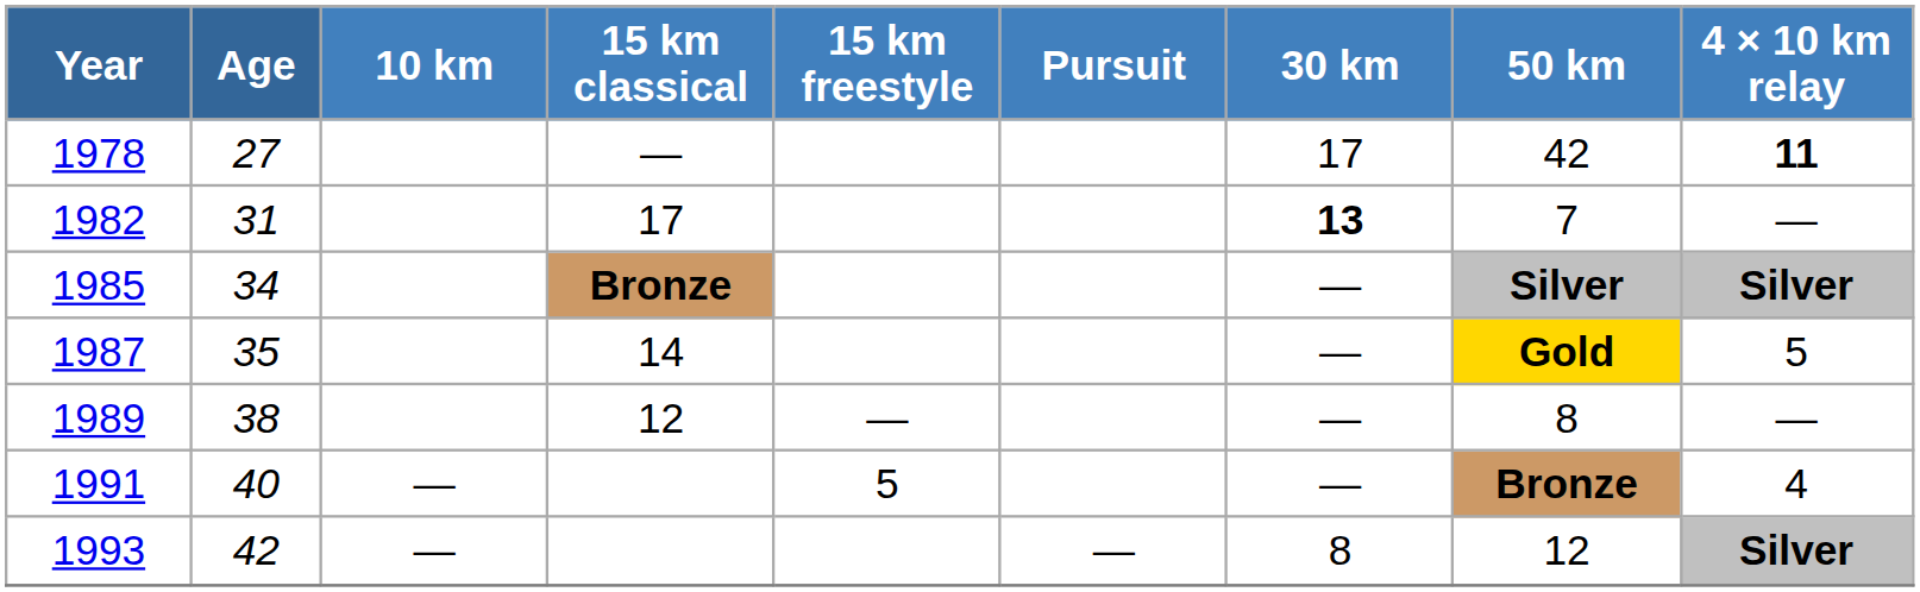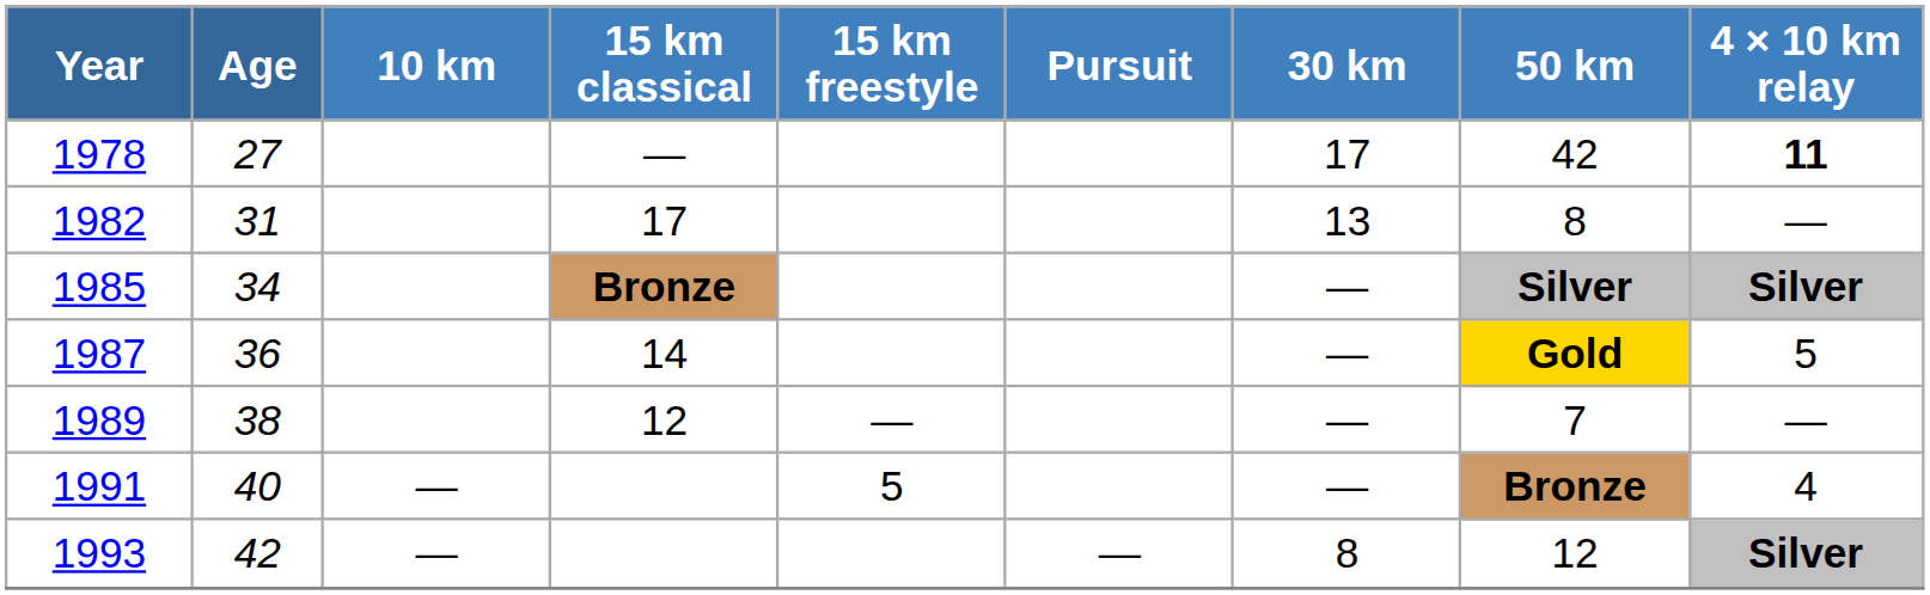1982 | 30 km: bold -> normal
1982 | 50 km: 7 -> 8
1987 | Age: 35 -> 36
1989 | 50 km: 8 -> 7
